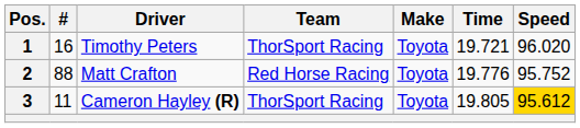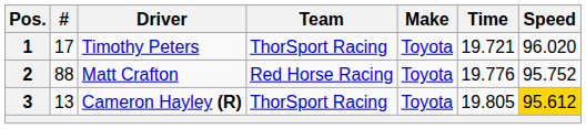1 | #: 16 -> 17
3 | #: 11 -> 13
